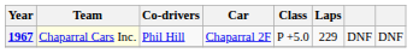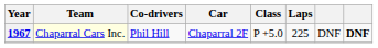1967 | Laps: 229 -> 225
1967 | column 8: normal -> bold
